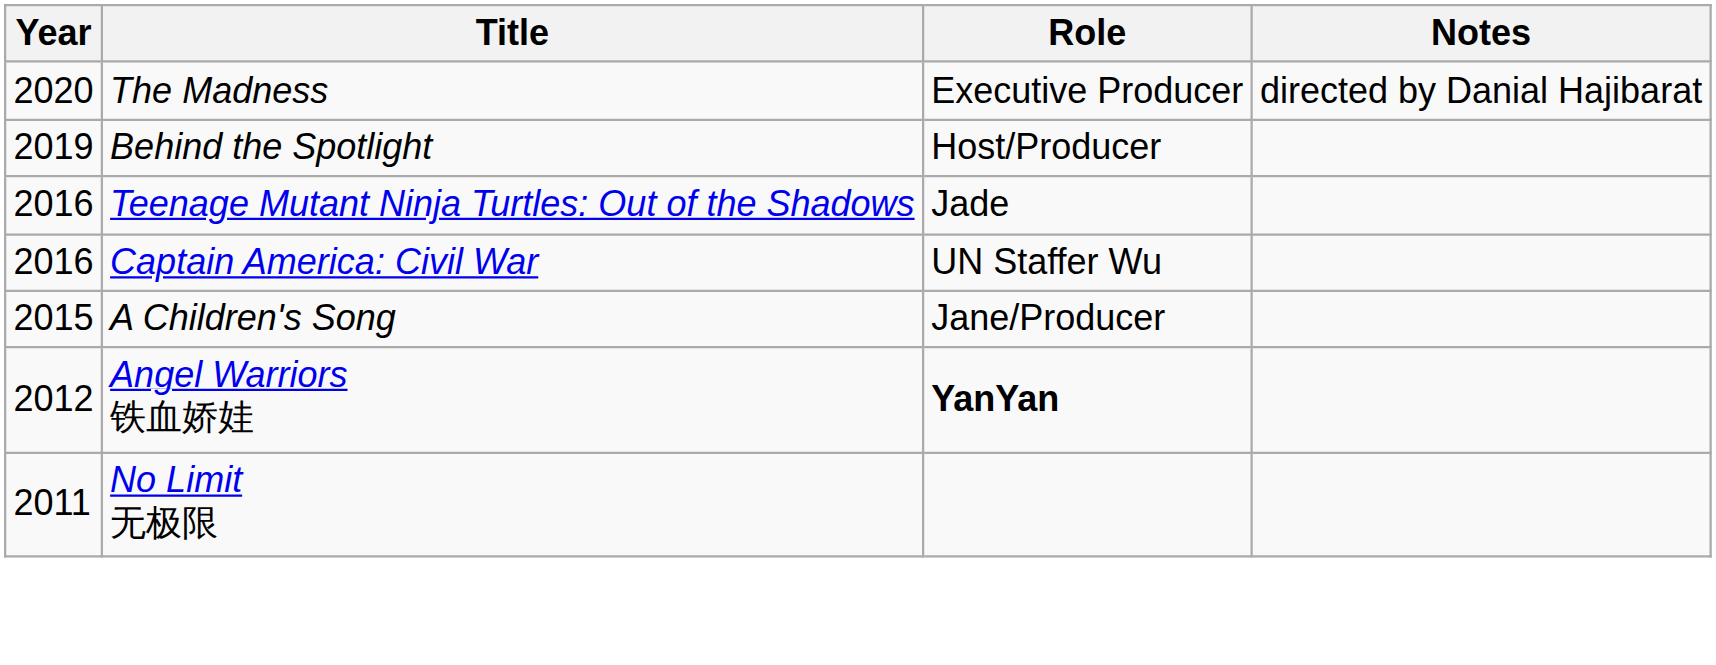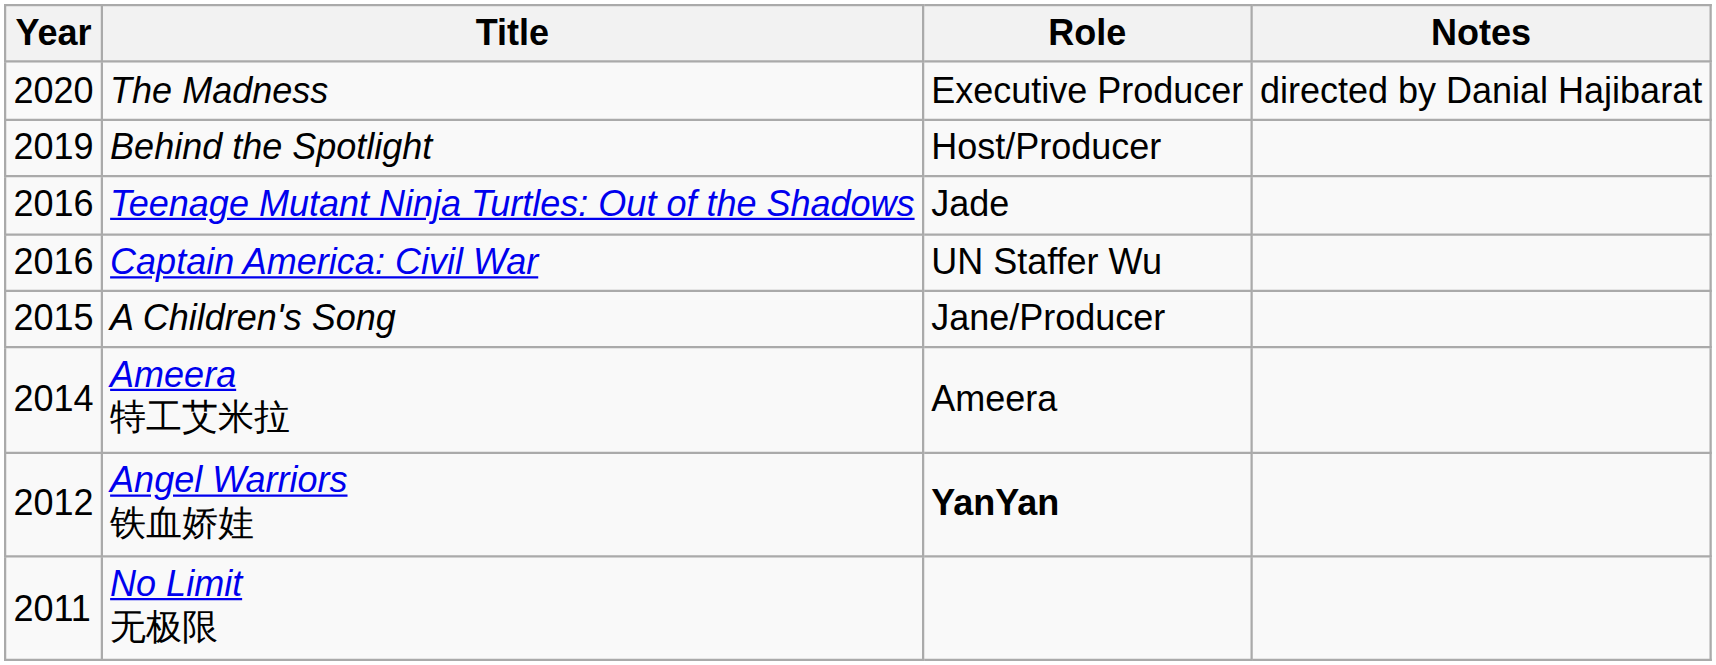+ row: 2014 | Ameera 特工艾米拉 | Ameera
